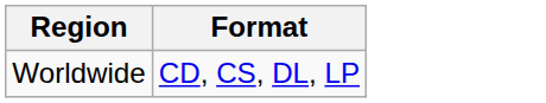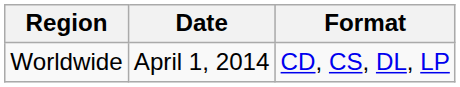+ column: Date | April 1, 2014
